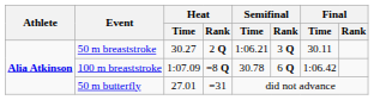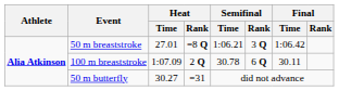50 m breaststroke | Heat / Time: 30.27 -> 27.01
50 m breaststroke | Heat / Rank: 2 Q -> =8 Q
50 m breaststroke | Final / Time: 30.11 -> 1:06.42
100 m breaststroke | Heat / Rank: =8 Q -> 2 Q
100 m breaststroke | Final / Time: 1:06.42 -> 30.11
50 m butterfly | Heat / Time: 27.01 -> 30.27
